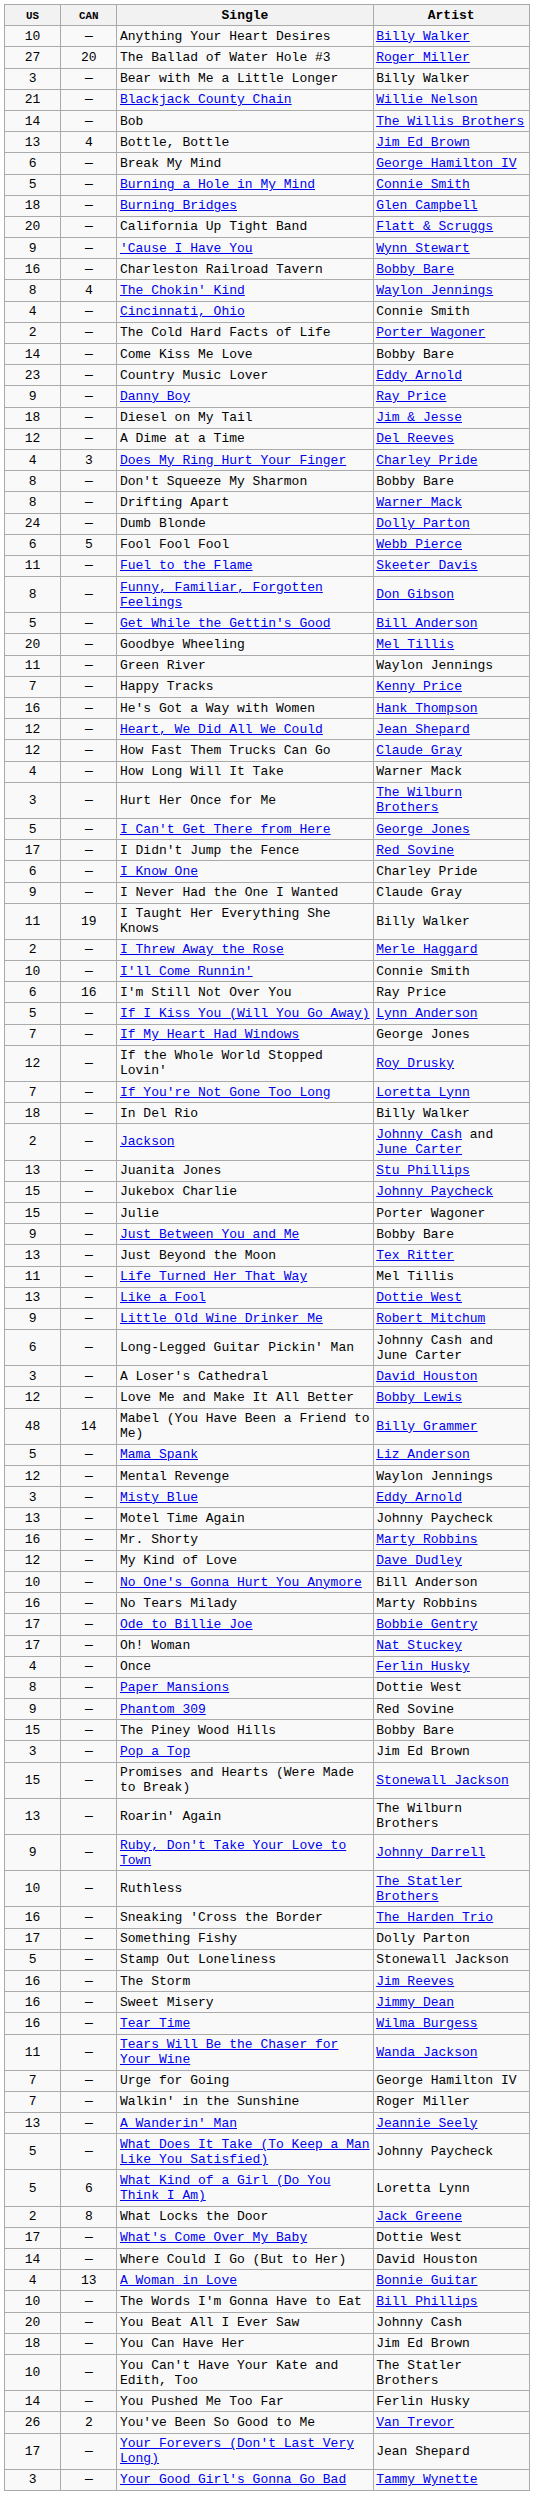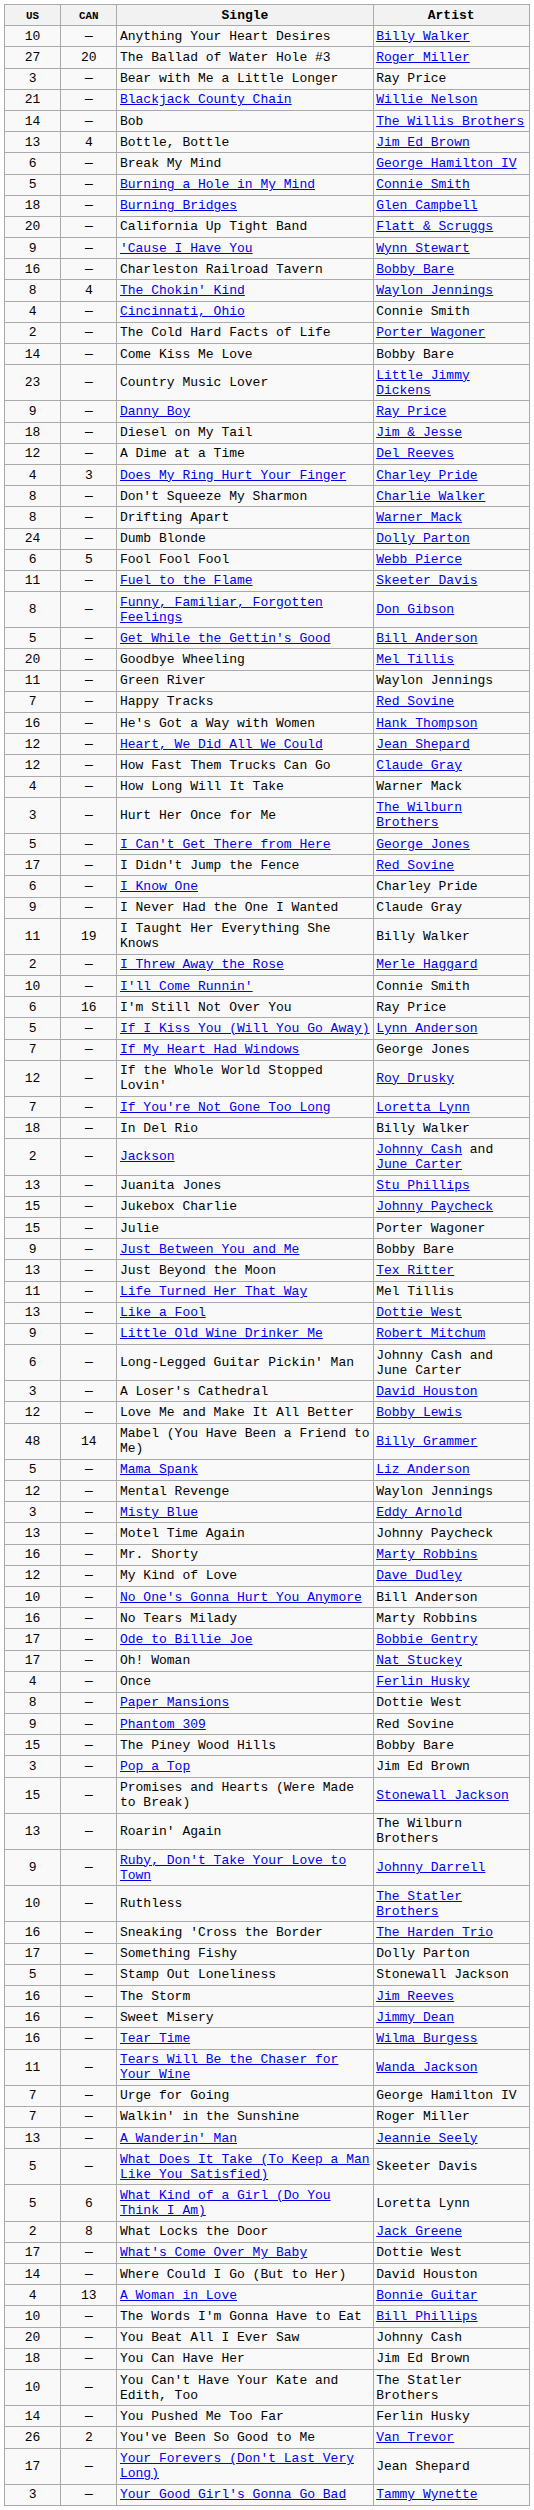Bear with Me a Little Longer | Artist: Billy Walker -> Ray Price
Country Music Lover | Artist: Eddy Arnold -> Little Jimmy Dickens
Don't Squeeze My Sharmon | Artist: Bobby Bare -> Charlie Walker
Happy Tracks | Artist: Kenny Price -> Red Sovine
What Does It Take (To Keep a Man Like You Satisfied) | Artist: Johnny Paycheck -> Skeeter Davis
